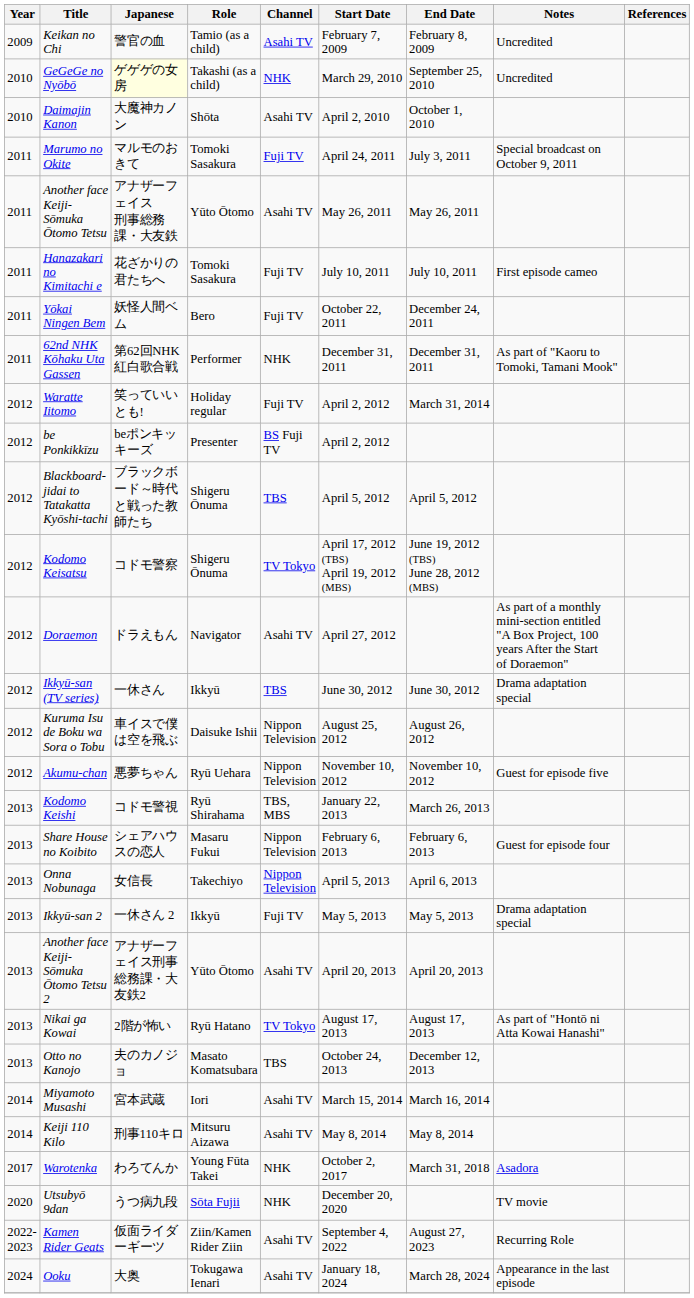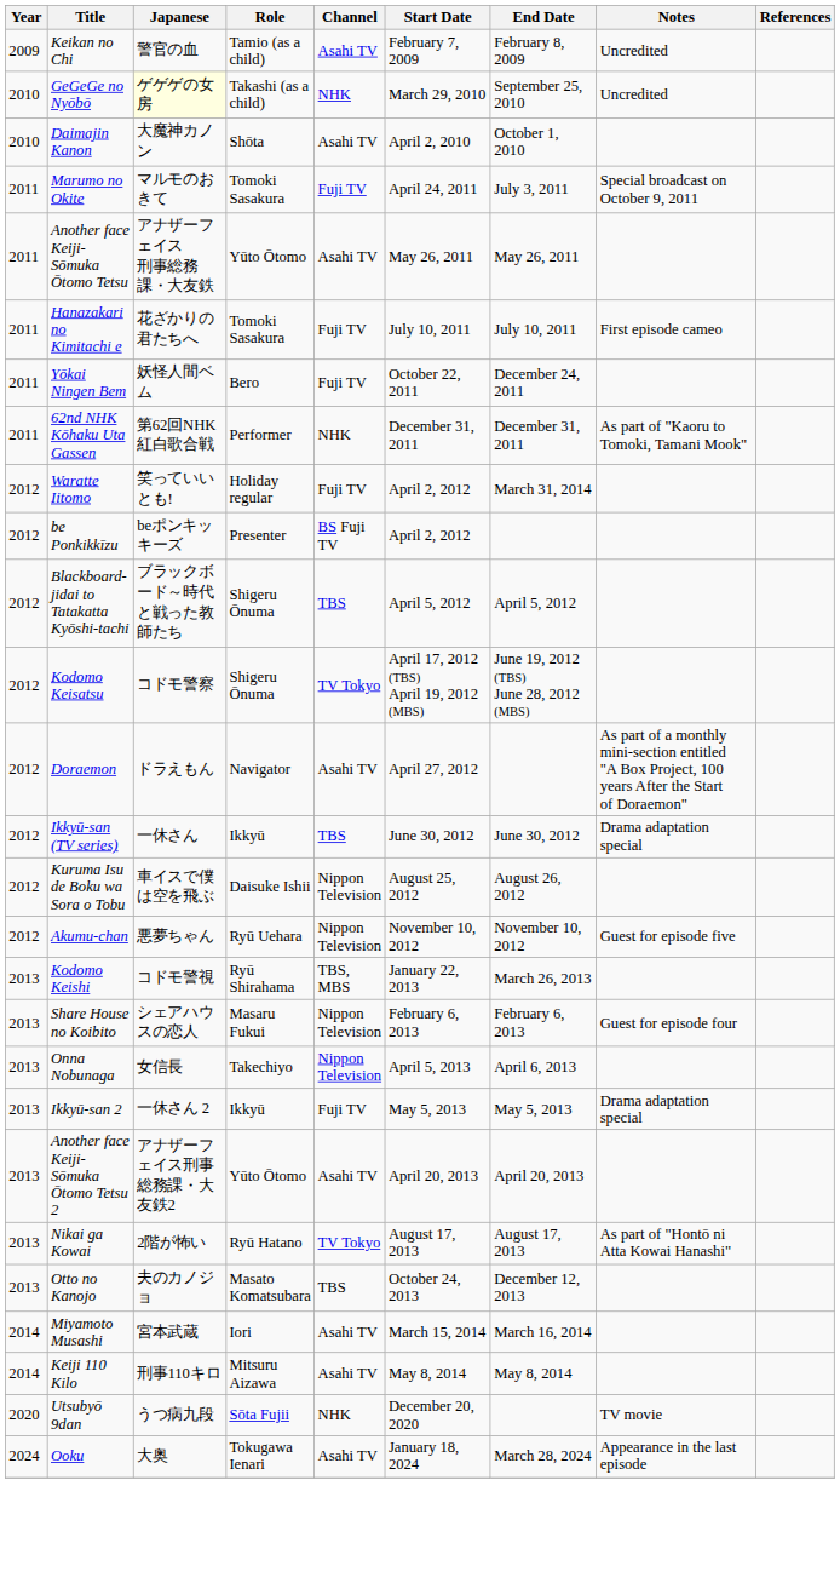- row: 2017 | Warotenka | わろてんか | Young Fūta Takei | NHK | October 2, 2017 | March 31, 2018 | Asadora
- row: 2022-2023 | Kamen Rider Geats | 仮面ライダーギーツ | Ziin/Kamen Rider Ziin | Asahi TV | September 4, 2022 | August 27, 2023 | Recurring Role
